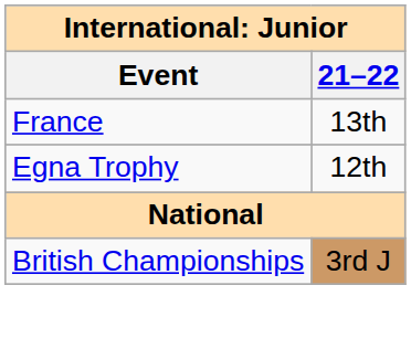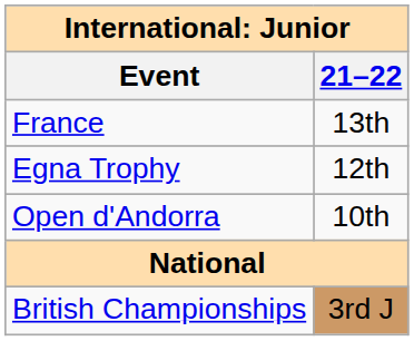+ row: Open d'Andorra | 10th
